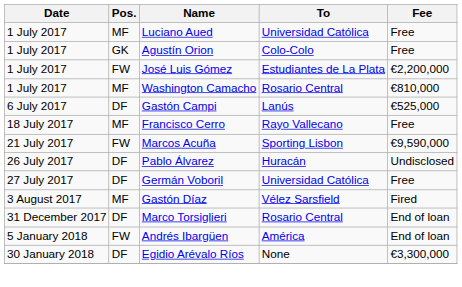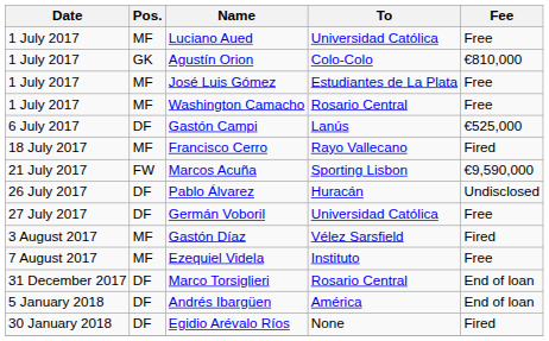Agustín Orion | Fee: Free -> €810,000
José Luis Gómez | Pos.: FW -> MF
José Luis Gómez | Fee: €2,200,000 -> Free
Washington Camacho | Fee: €810,000 -> Free
Francisco Cerro | Fee: Free -> Fired
+ row: 7 August 2017 | MF | Ezequiel Videla | Instituto | Free
Andrés Ibargüen | Pos.: FW -> DF
Egidio Arévalo Ríos | Fee: €3,300,000 -> Fired
